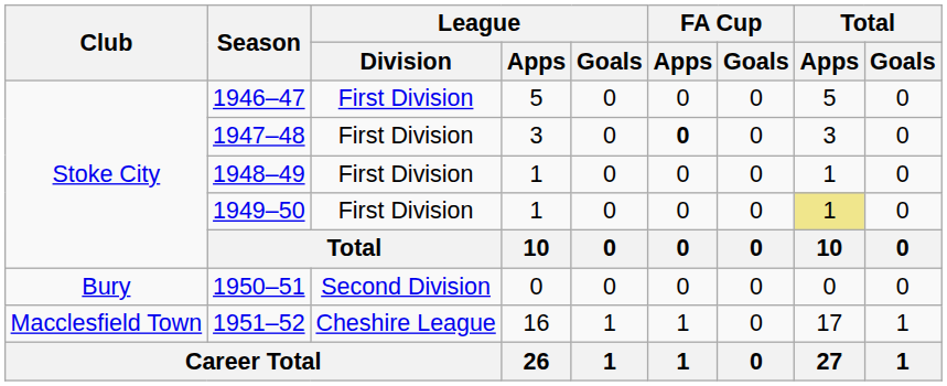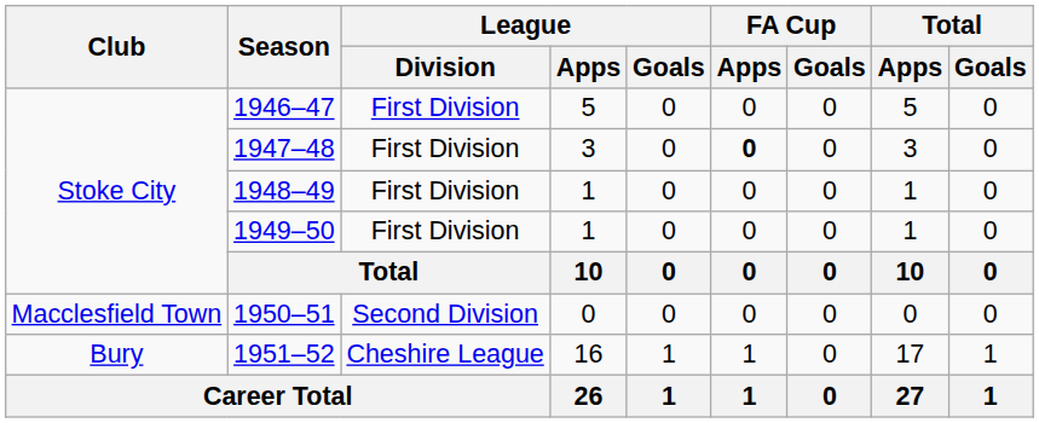1949–50 | Total / Apps: khaki background -> no background
1950–51 | Club: Bury -> Macclesfield Town
1951–52 | Club: Macclesfield Town -> Bury
